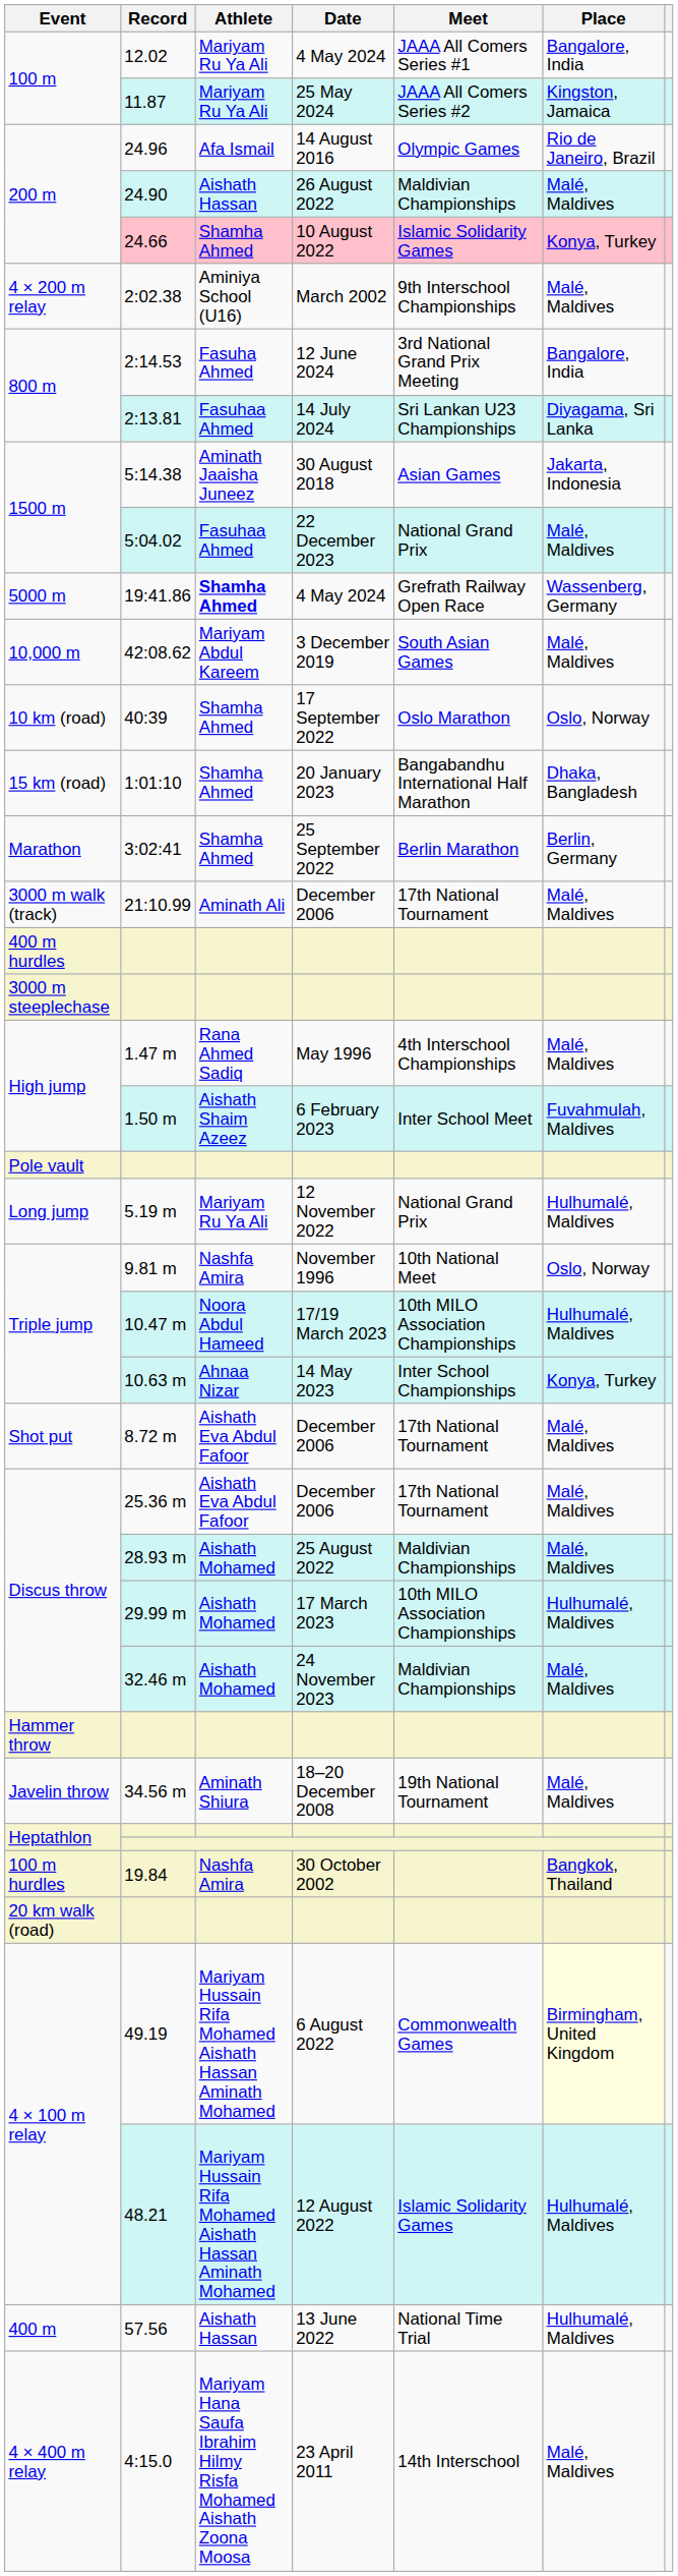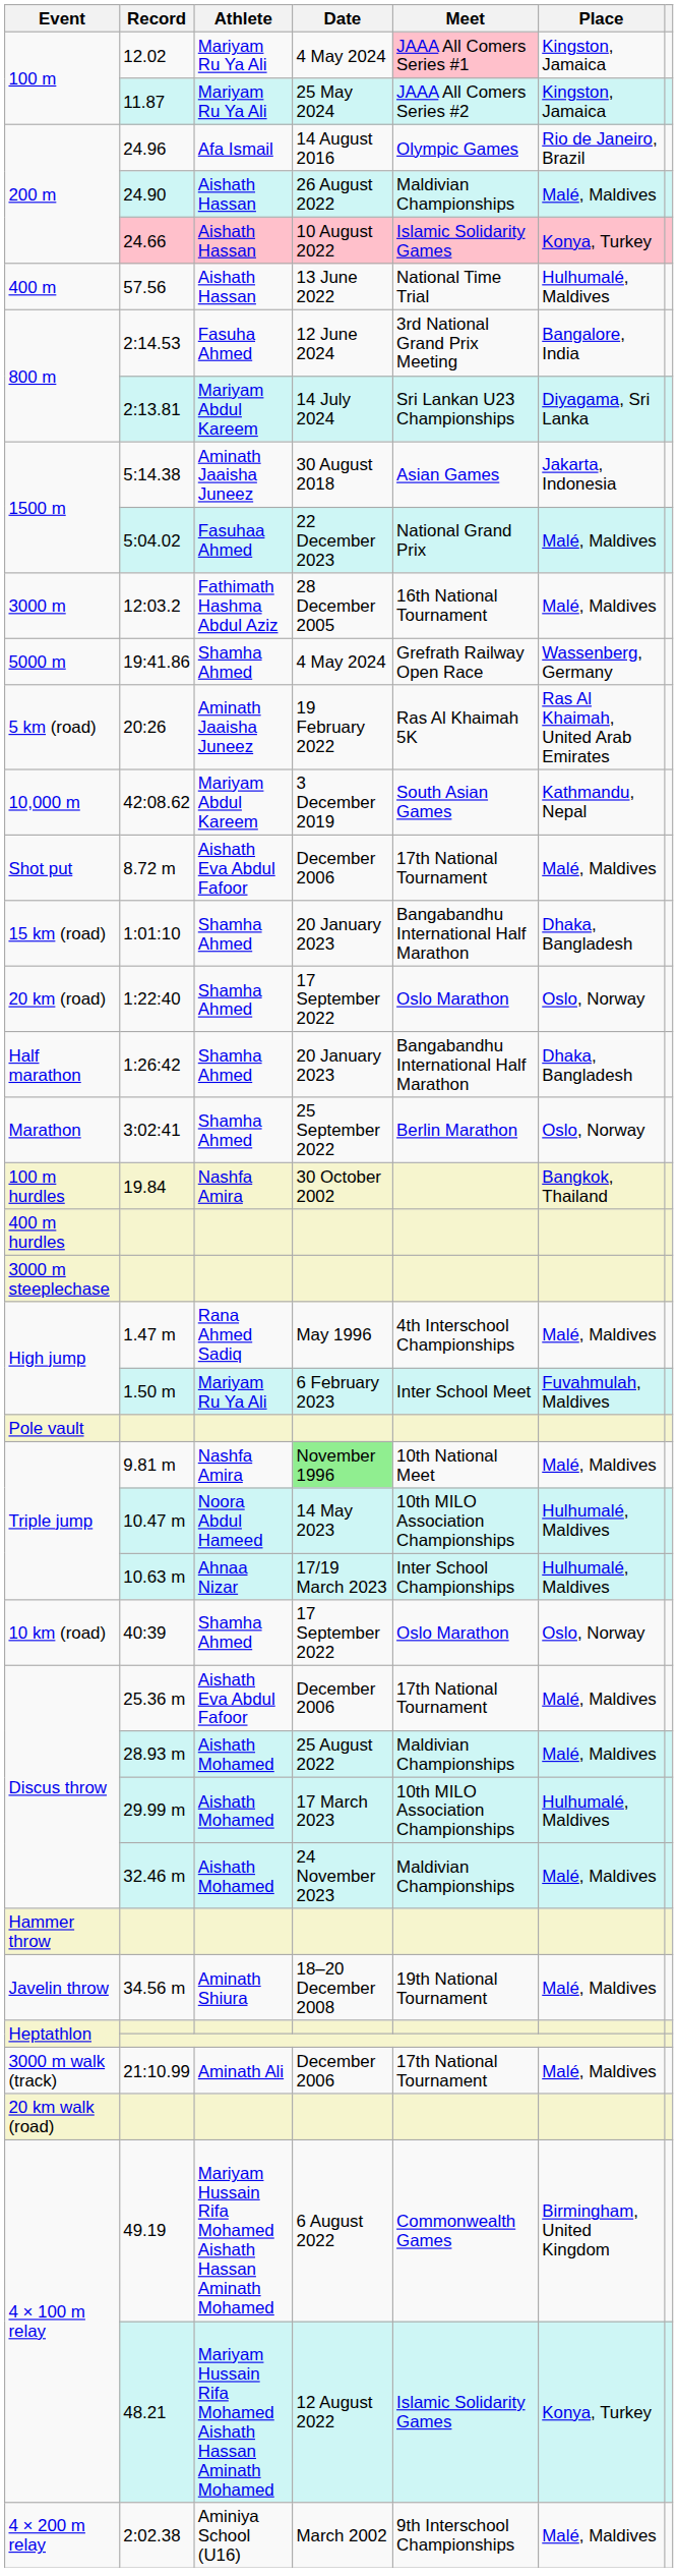12.02 | Meet: no background -> pink background
12.02 | Place: Bangalore, India -> Kingston, Jamaica
24.66 | Athlete: Shamha Ahmed -> Aishath Hassan
rows swapped: 57.56 <-> 2:02.38
2:13.81 | Athlete: Fasuhaa Ahmed -> Mariyam Abdul Kareem
+ row: 3000 m | 12:03.2 | Fathimath Hashma Abdul Aziz | 28 December 2005 | 16th National Tournament | Malé, Maldives
19:41.86 | Athlete: bold -> normal
+ row: 5 km (road) | 20:26 | Aminath Jaaisha Juneez | 19 February 2022 | Ras Al Khaimah 5K | Ras Al Khaimah, United Arab Emirates
42:08.62 | Place: Malé, Maldives -> Kathmandu, Nepal
rows swapped: 40:39 <-> 8.72 m
+ row: 20 km (road) | 1:22:40 | Shamha Ahmed | 17 September 2022 | Oslo Marathon | Oslo, Norway
+ row: Half marathon | 1:26:42 | Shamha Ahmed | 20 January 2023 | Bangabandhu International Half Marathon | Dhaka, Bangladesh
3:02:41 | Place: Berlin, Germany -> Oslo, Norway
rows swapped: 19.84 <-> 21:10.99
1.50 m | Athlete: Aishath Shaim Azeez -> Mariyam Ru Ya Ali
- row: Long jump | 5.19 m | Mariyam Ru Ya Ali | 12 November 2022 | National Grand Prix | Hulhumalé, Maldives
9.81 m | Date: no background -> lightgreen background
9.81 m | Place: Oslo, Norway -> Malé, Maldives
10.47 m | Date: 17/19 March 2023 -> 14 May 2023
10.63 m | Date: 14 May 2023 -> 17/19 March 2023
10.63 m | Place: Konya, Turkey -> Hulhumalé, Maldives
49.19 | Place: lightyellow background -> no background
48.21 | Place: Hulhumalé, Maldives -> Konya, Turkey
- row: 4 × 400 m relay | 4:15.0 | Mariyam Hana Saufa Ibrahim Hilmy Risfa Mohamed Aishath Zoona Moosa | 23 April 2011 | 14th Interschool | Malé, Maldives
